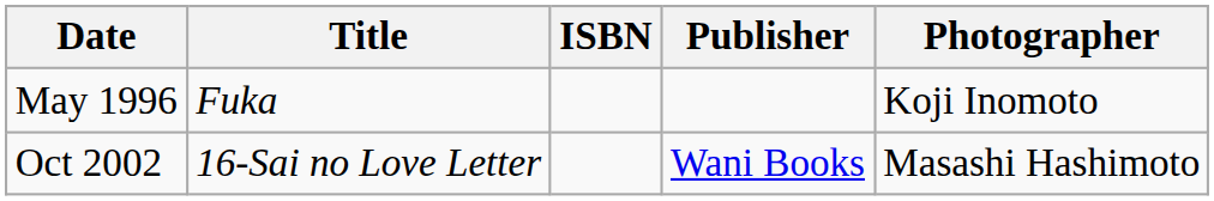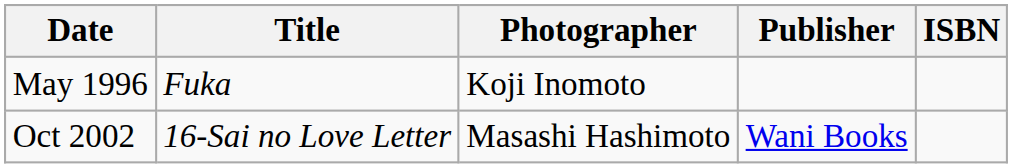columns swapped: Photographer <-> ISBN
